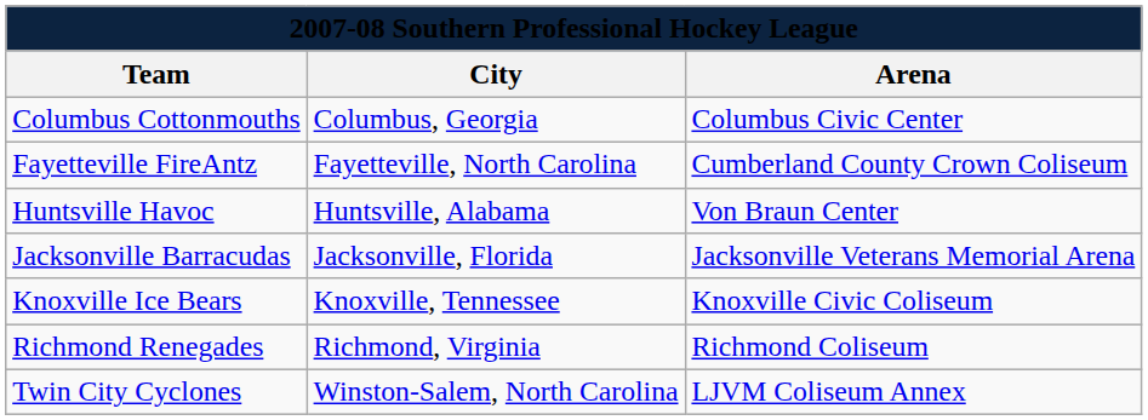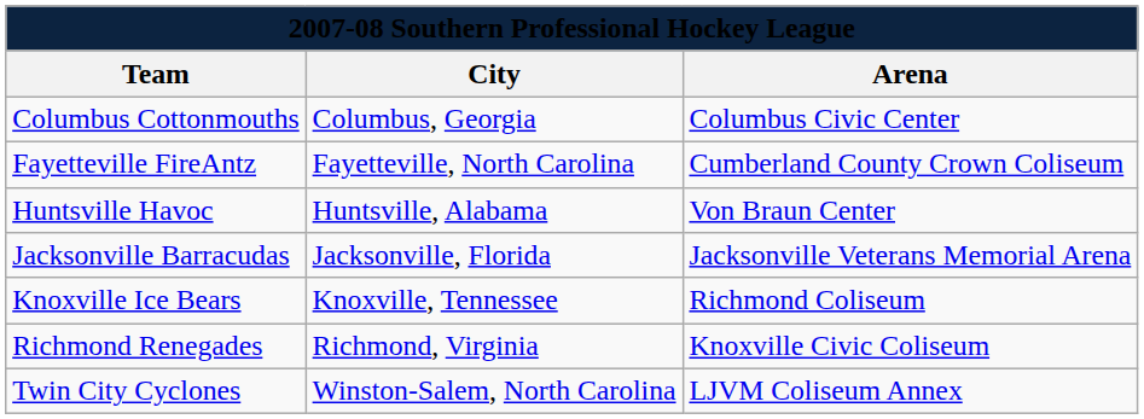Knoxville Ice Bears | Arena: Knoxville Civic Coliseum -> Richmond Coliseum
Richmond Renegades | Arena: Richmond Coliseum -> Knoxville Civic Coliseum
